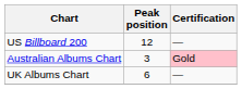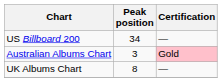US Billboard 200 | Peak position: 12 -> 34
UK Albums Chart | Peak position: 6 -> 8
